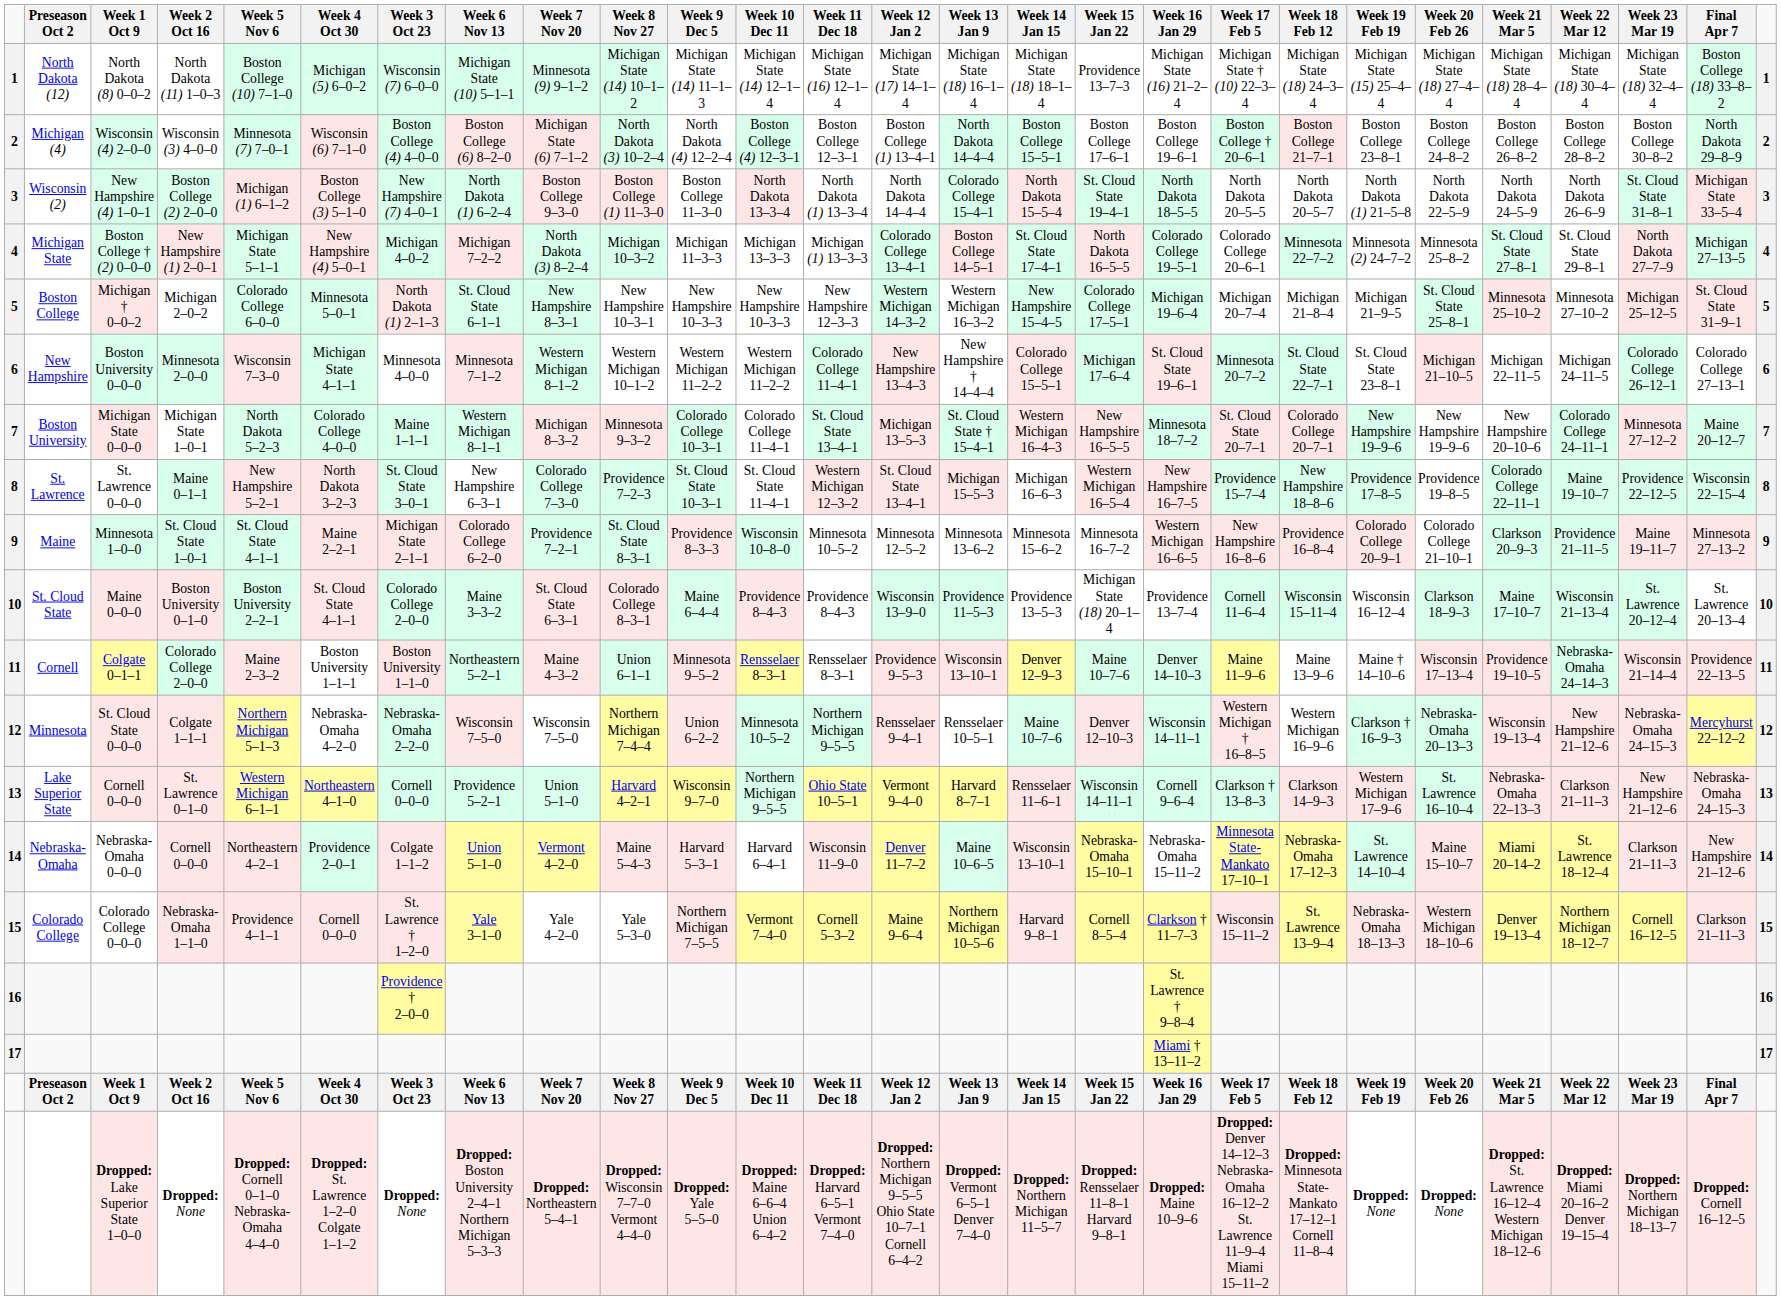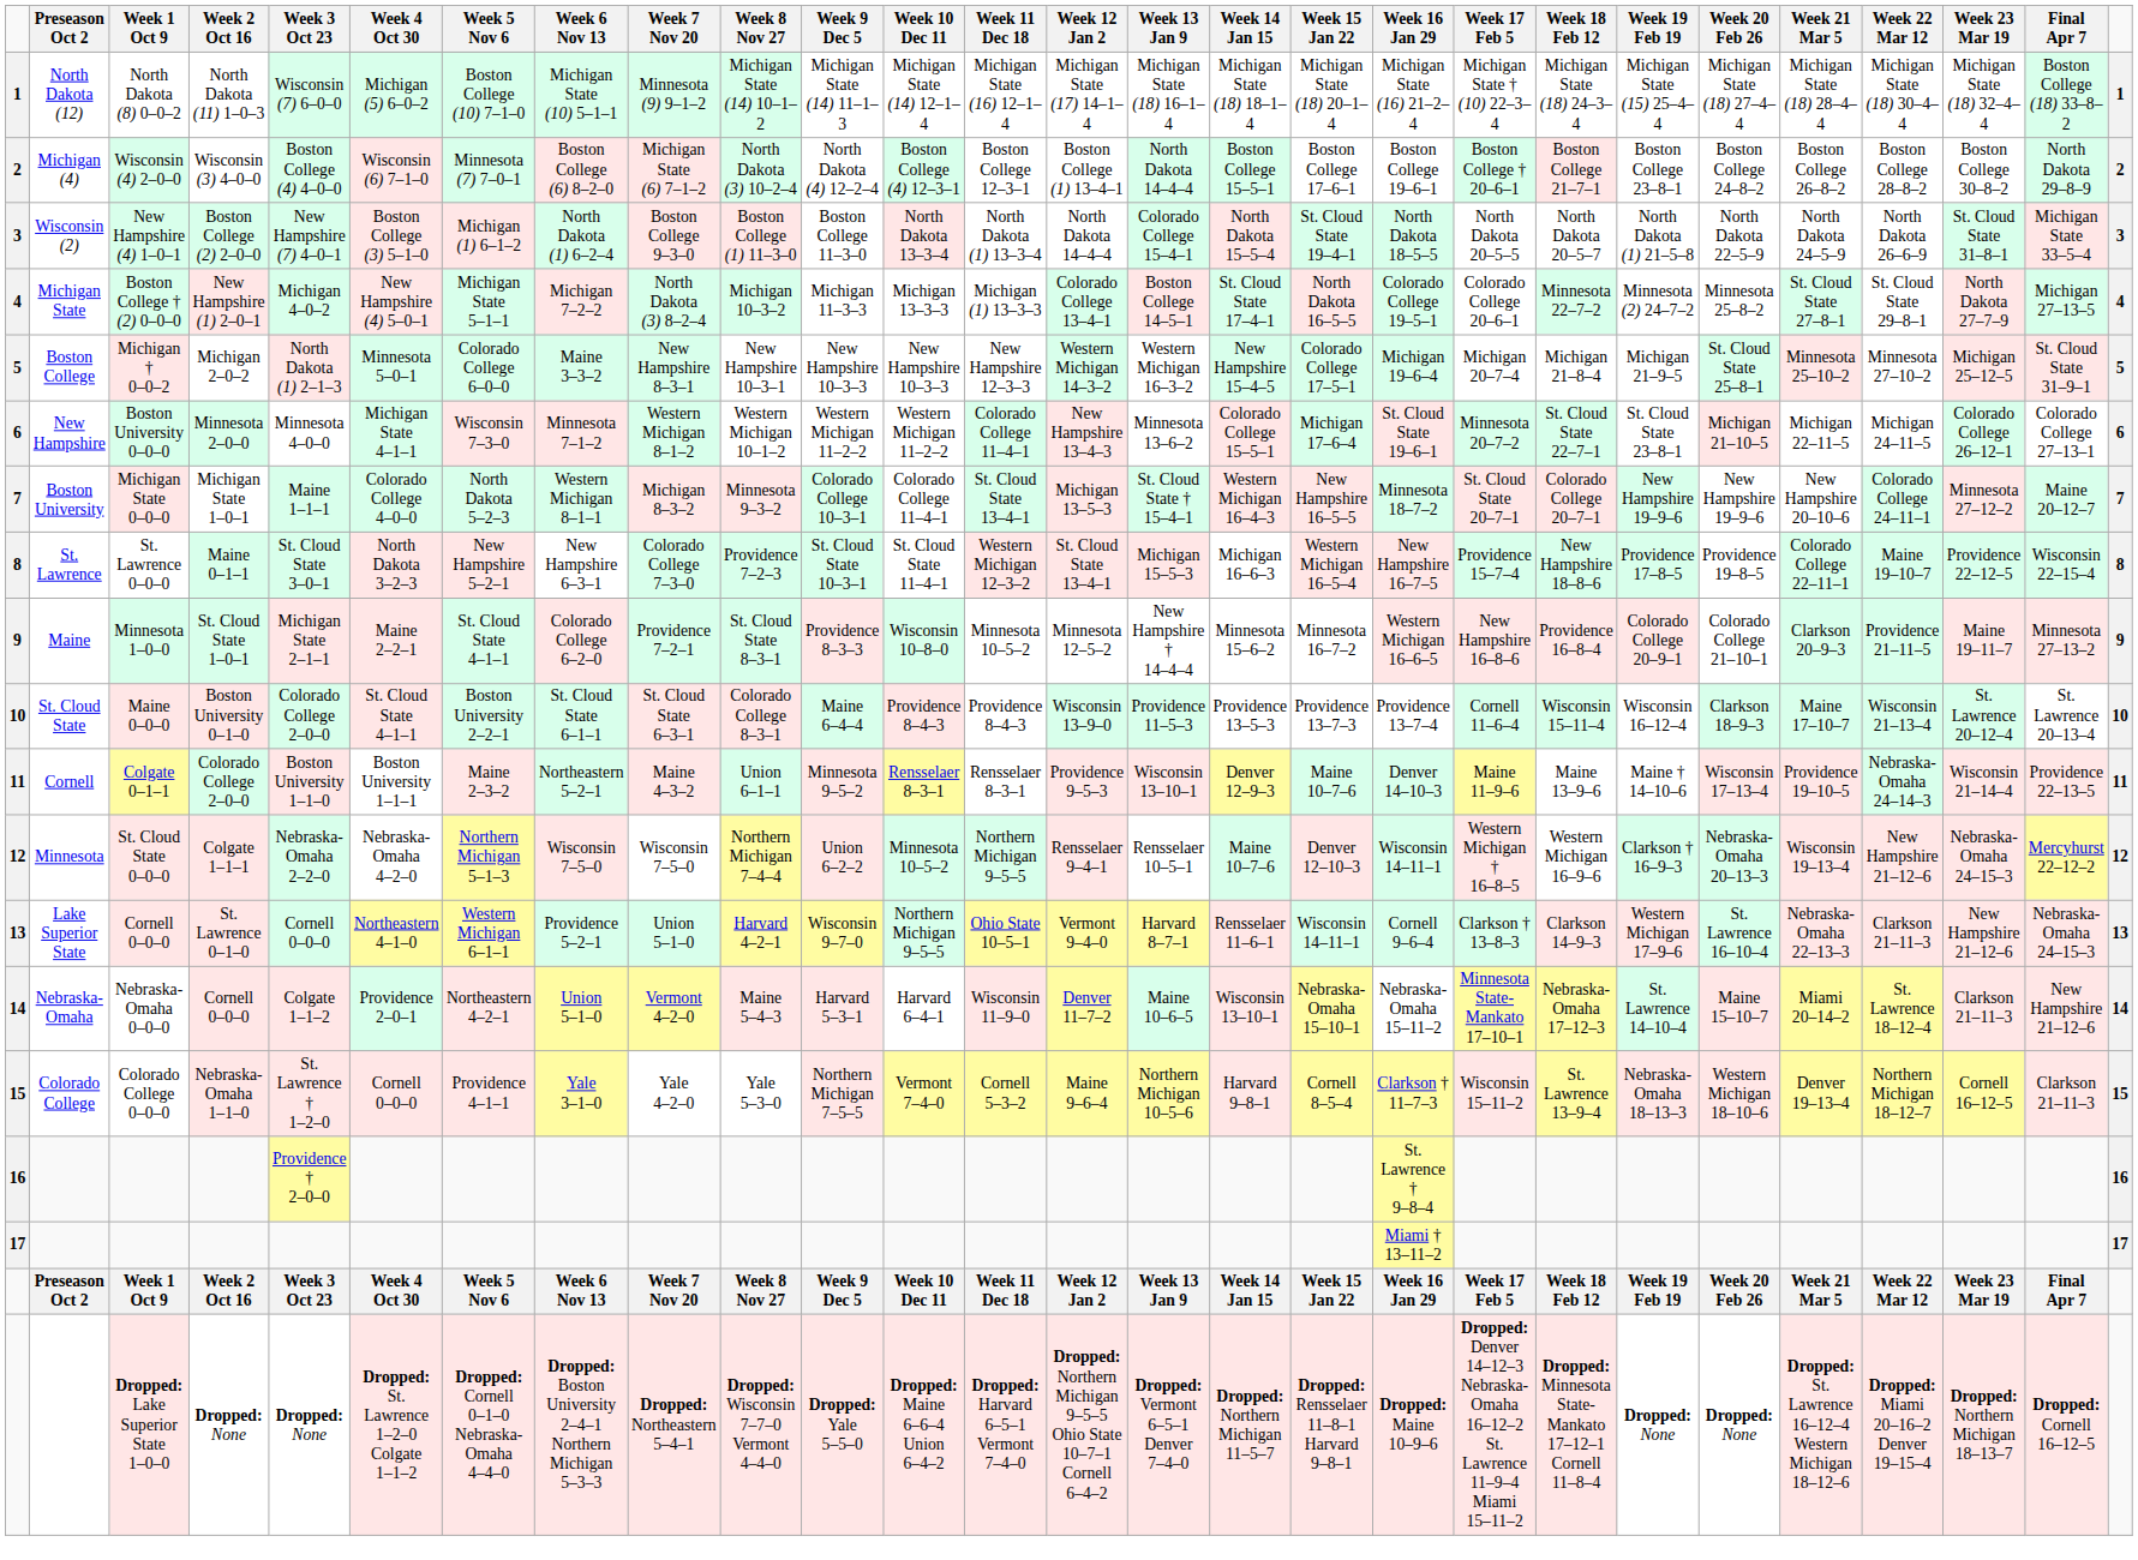columns swapped: Week 3 Oct 23 <-> Week 5 Nov 6
North Dakota (8) 0–0–2 | Week 15 Jan 22: Providence 13–7–3 -> Michigan State (18) 20–1–4
Michigan † 0–0–2 | Week 6 Nov 13: St. Cloud State 6–1–1 -> Maine 3–3–2
Boston University 0–0–0 | Week 13 Jan 9: New Hampshire † 14–4–4 -> Minnesota 13–6–2
Minnesota 1–0–0 | Week 13 Jan 9: Minnesota 13–6–2 -> New Hampshire † 14–4–4
Maine 0–0–0 | Week 6 Nov 13: Maine 3–3–2 -> St. Cloud State 6–1–1
Maine 0–0–0 | Week 15 Jan 22: Michigan State (18) 20–1–4 -> Providence 13–7–3
